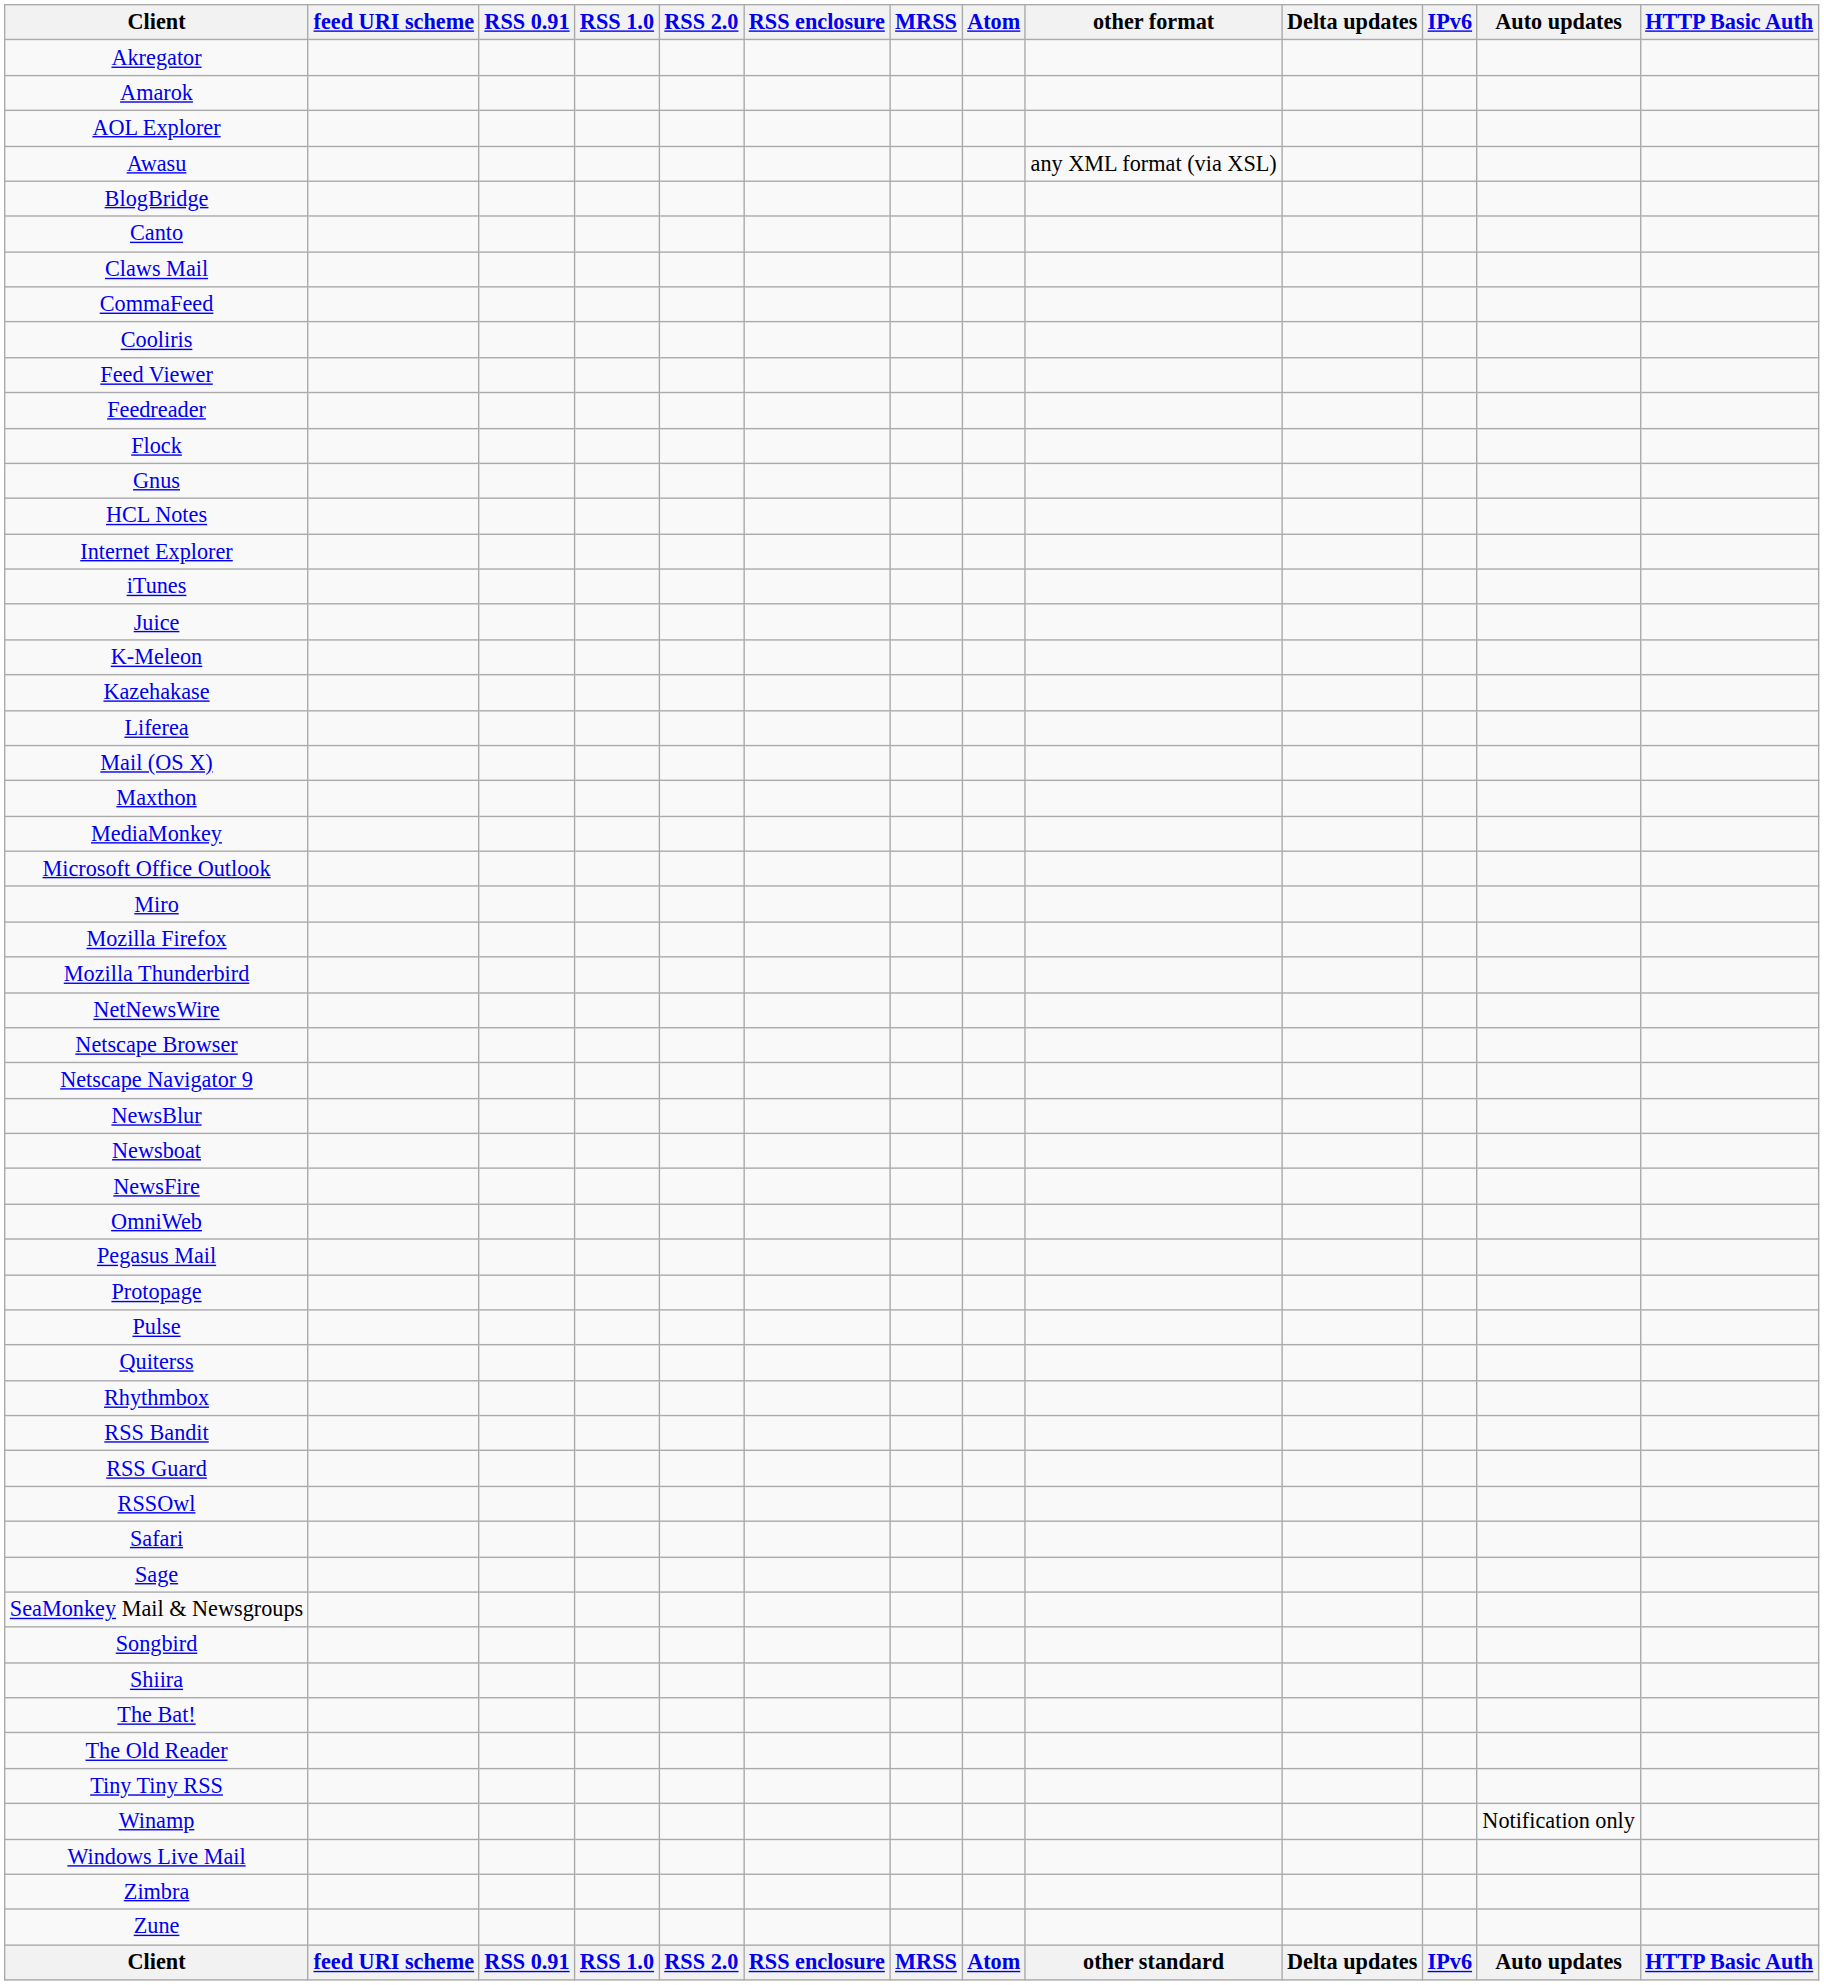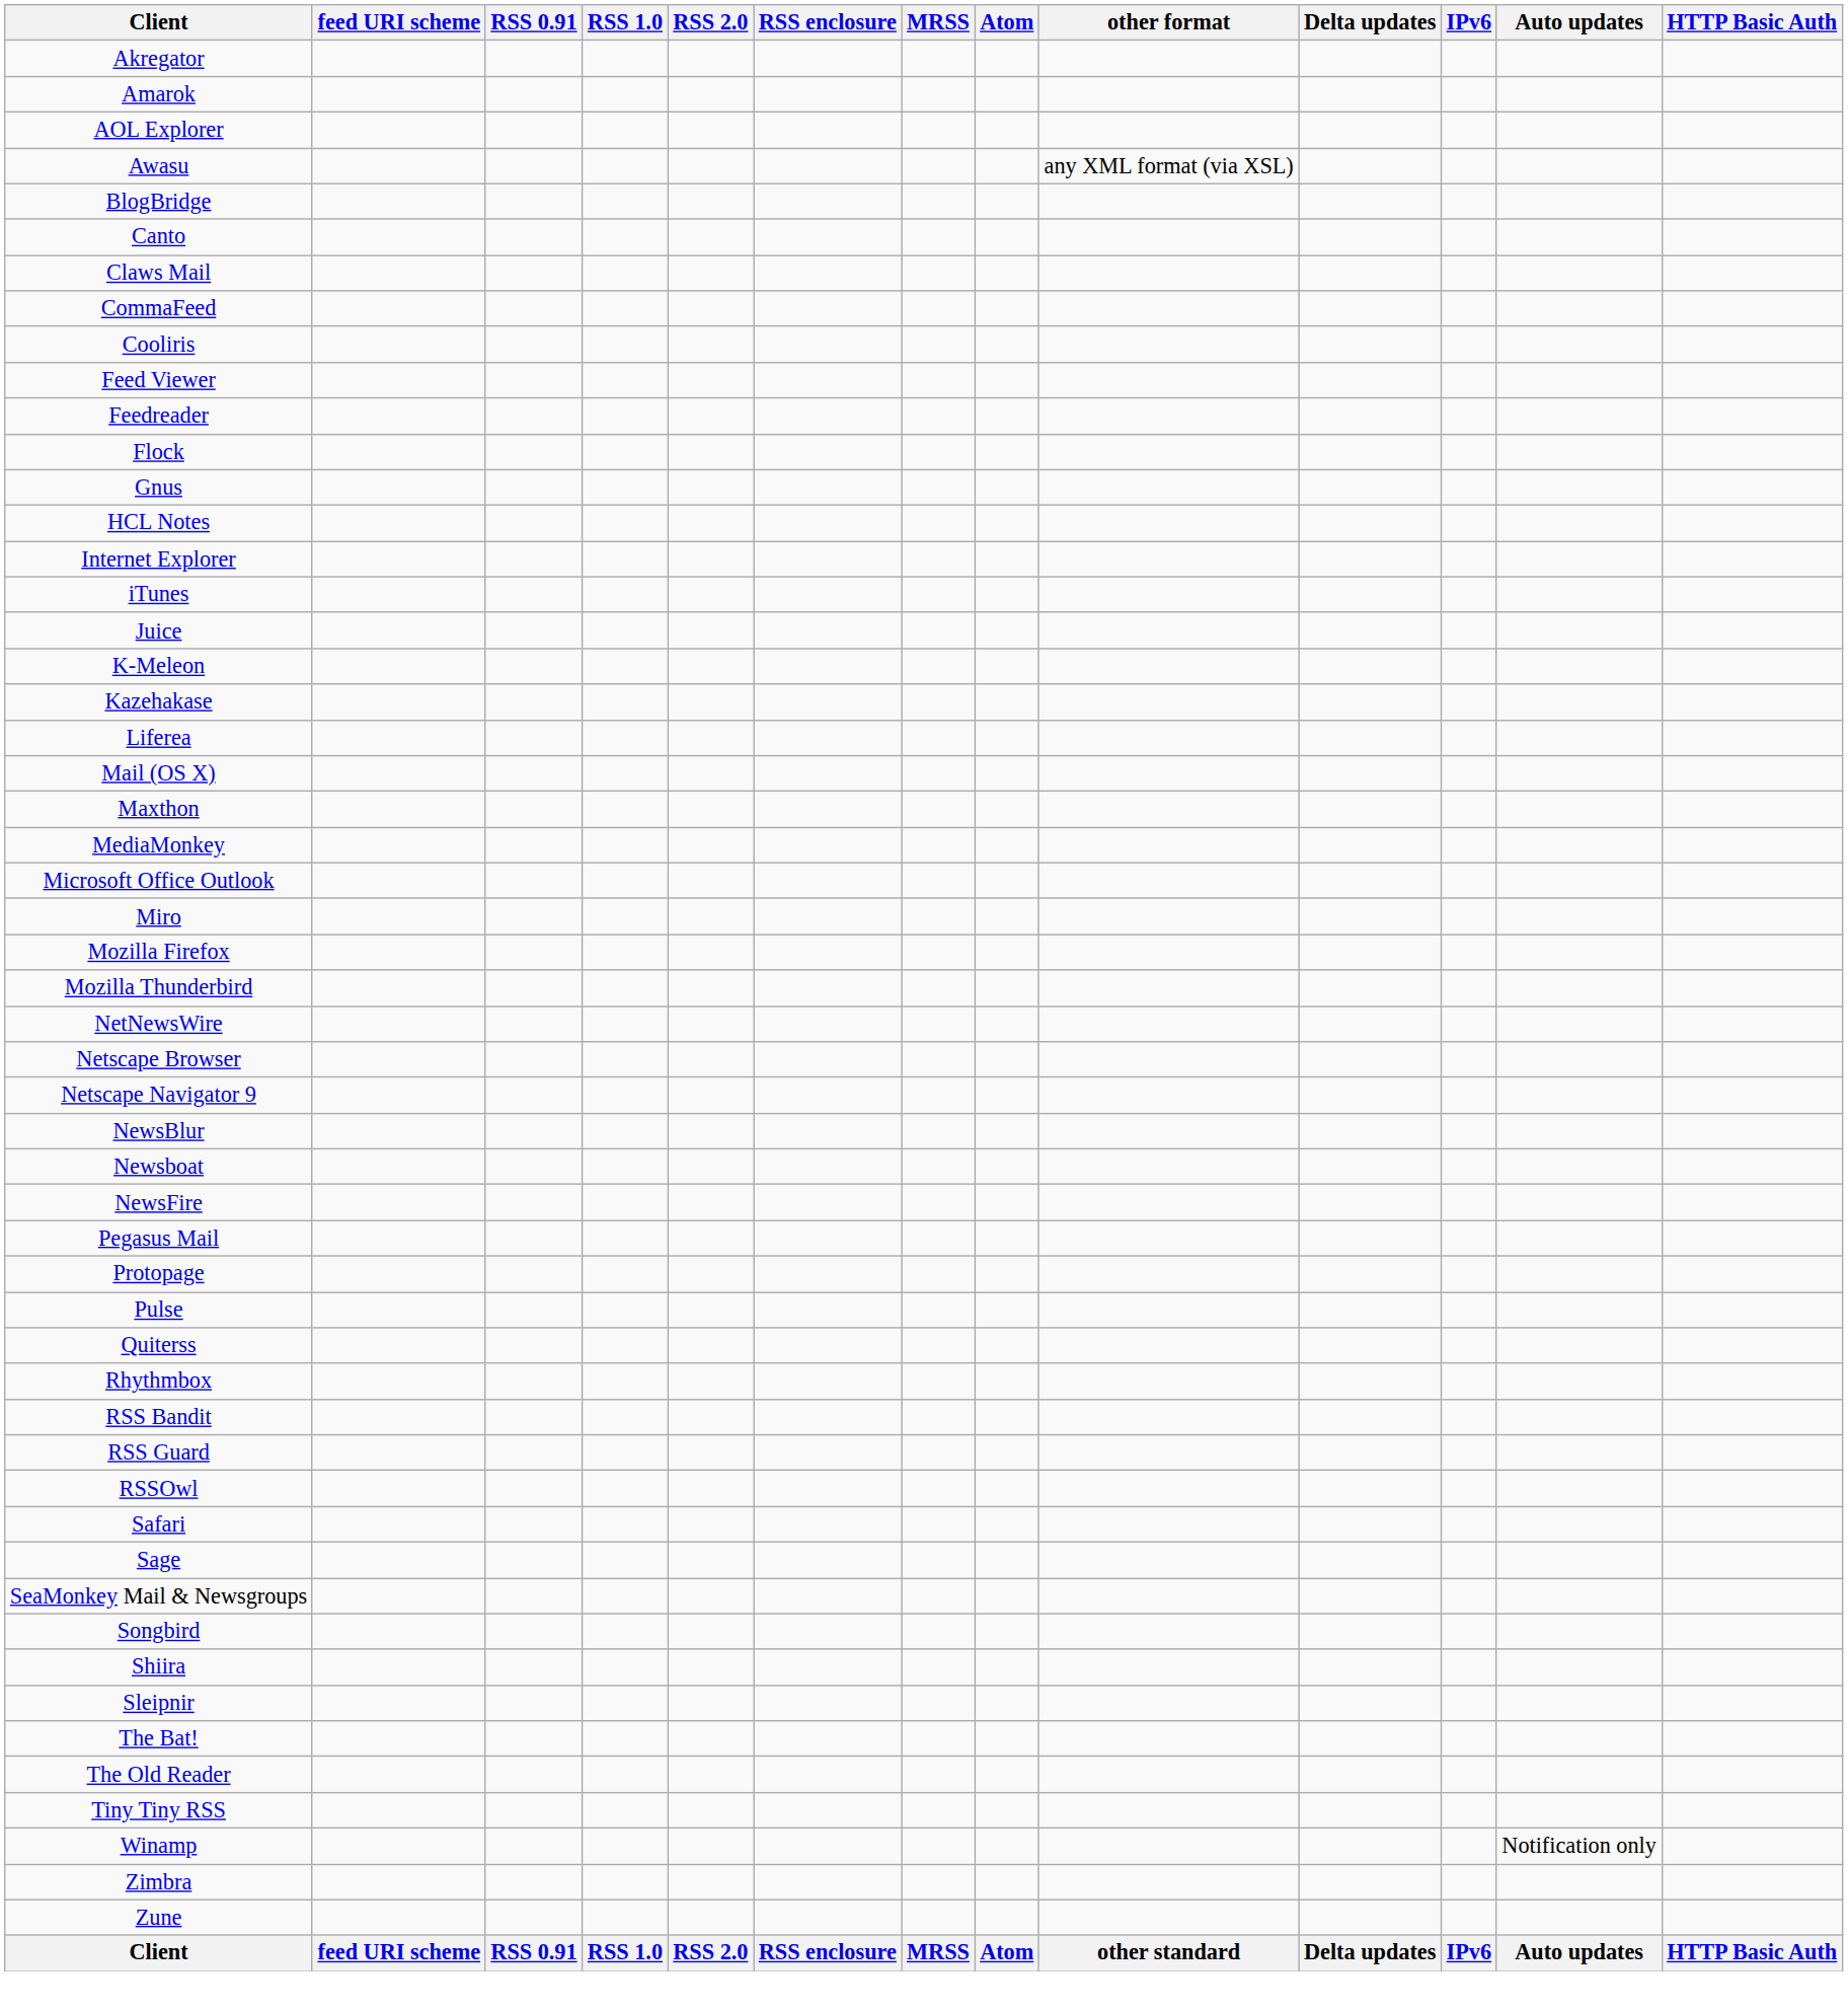- row: OmniWeb
+ row: Sleipnir
- row: Windows Live Mail
